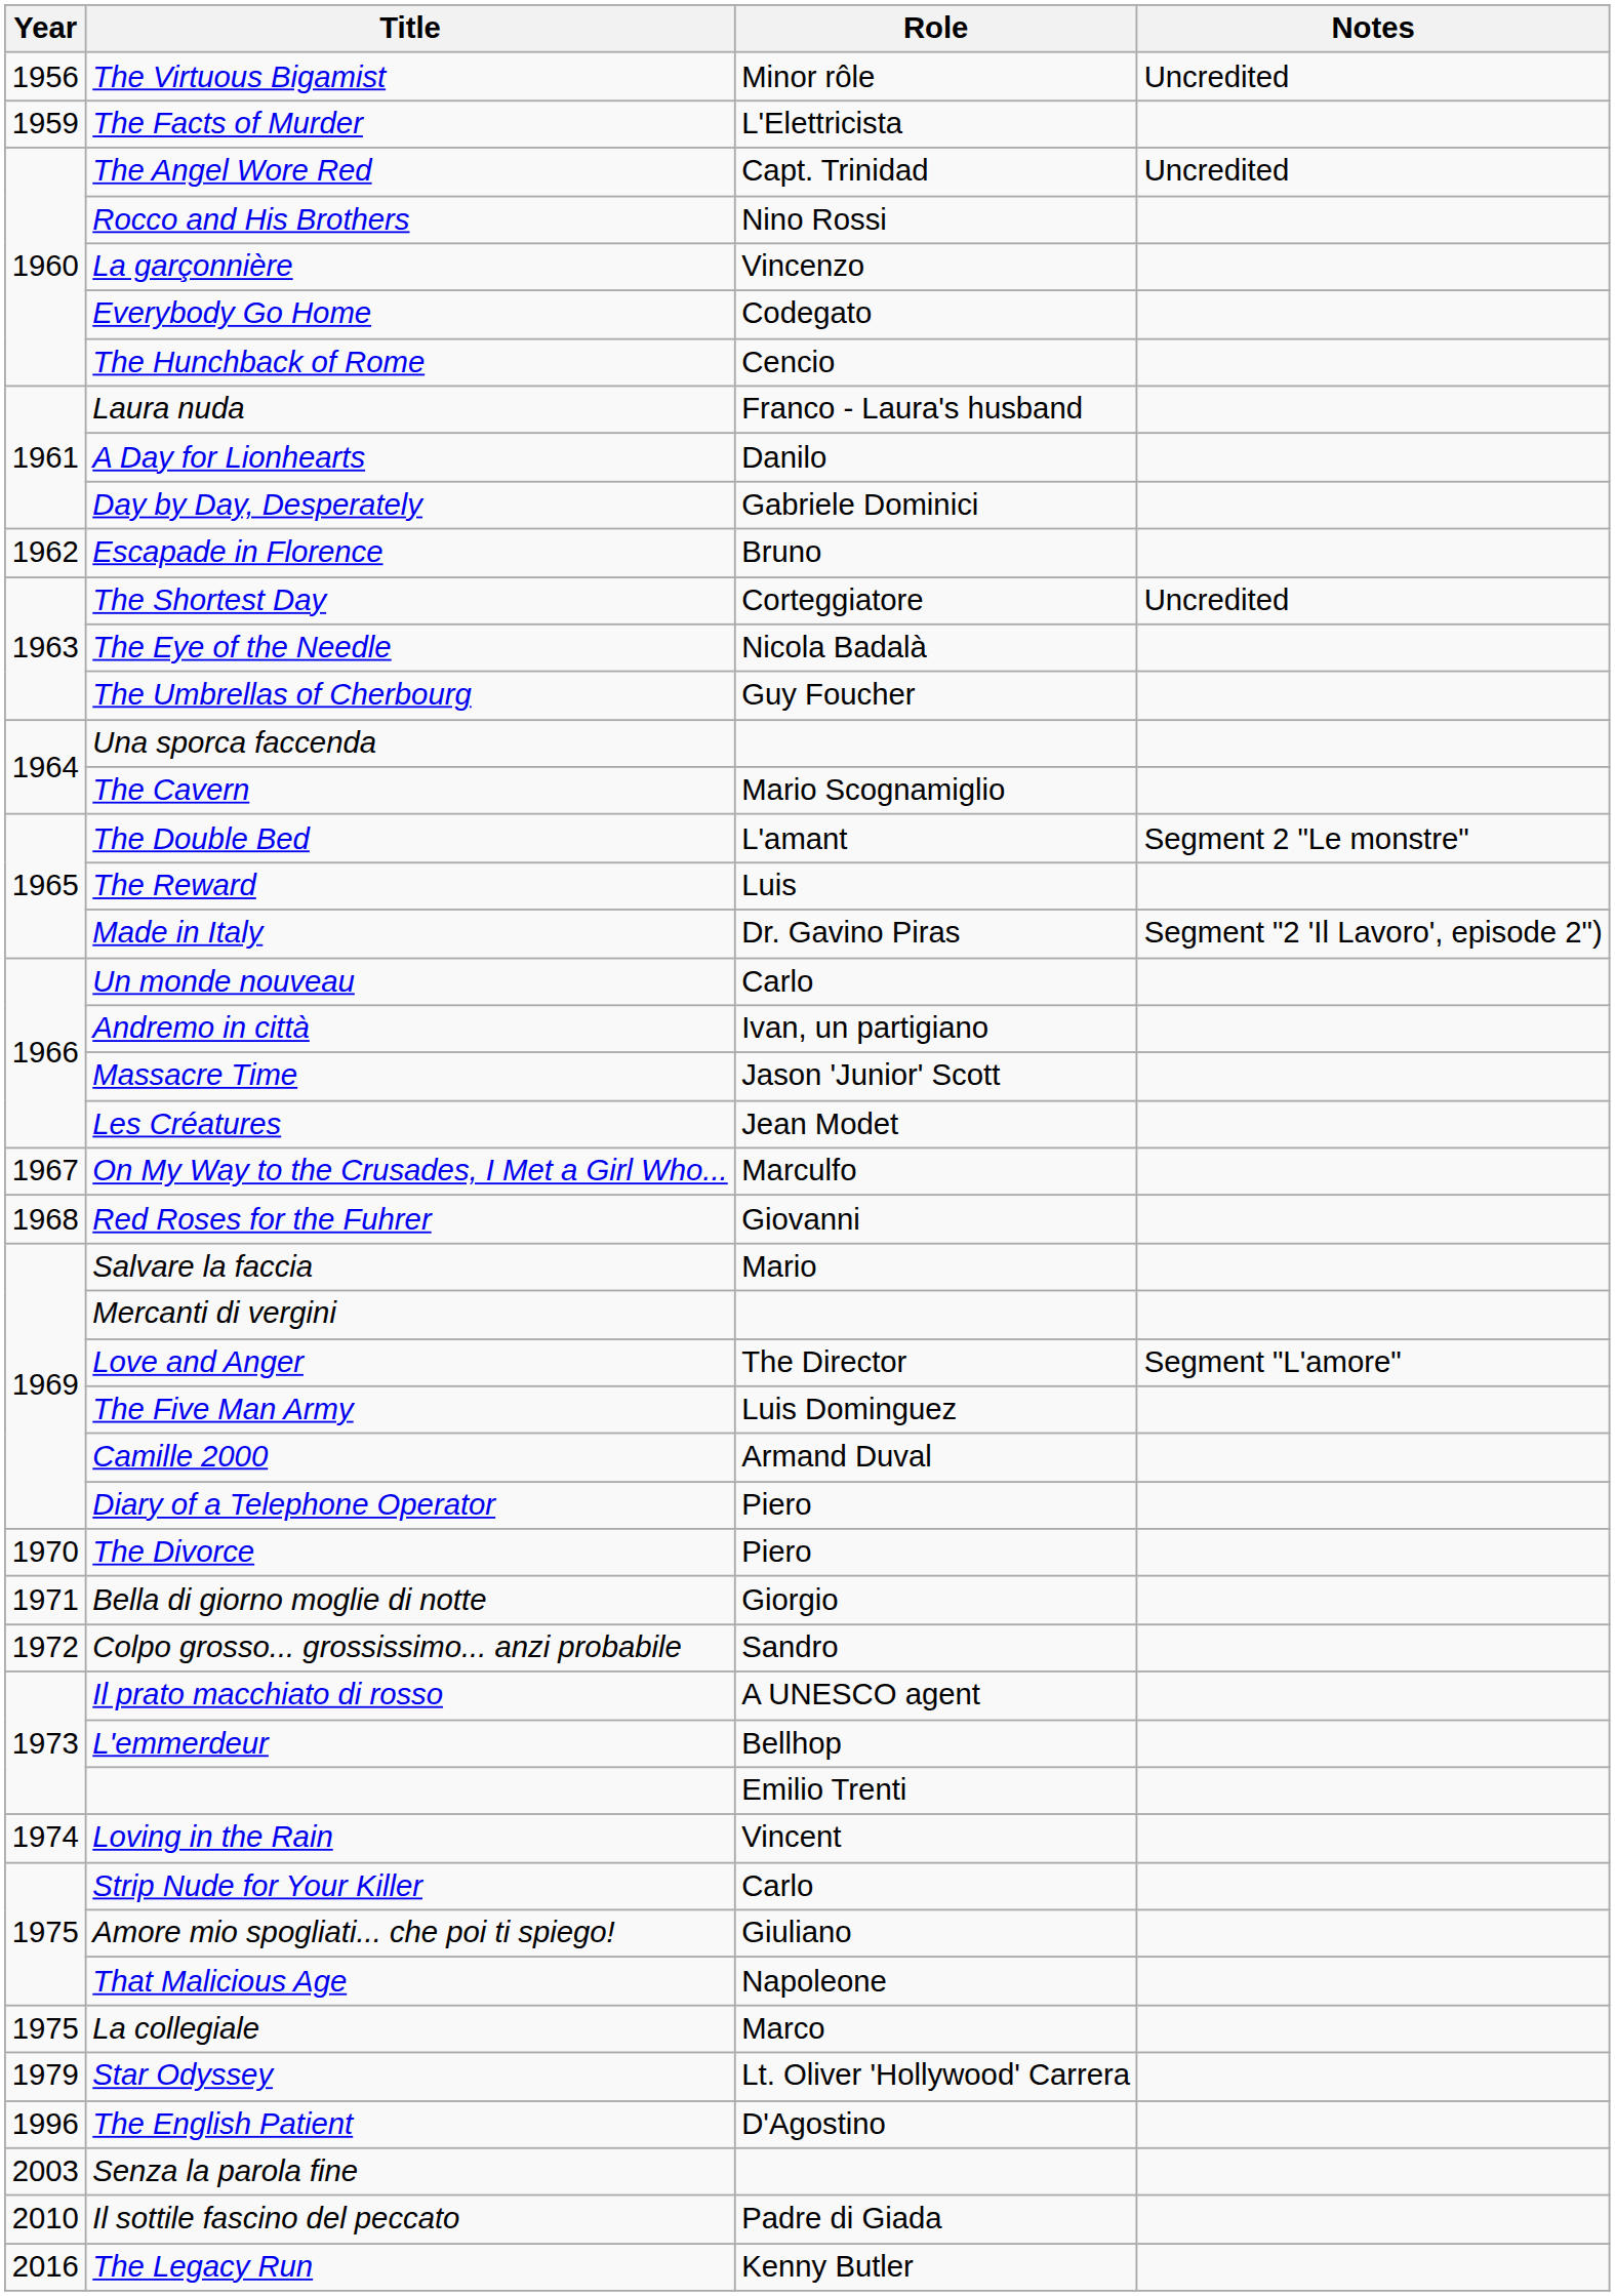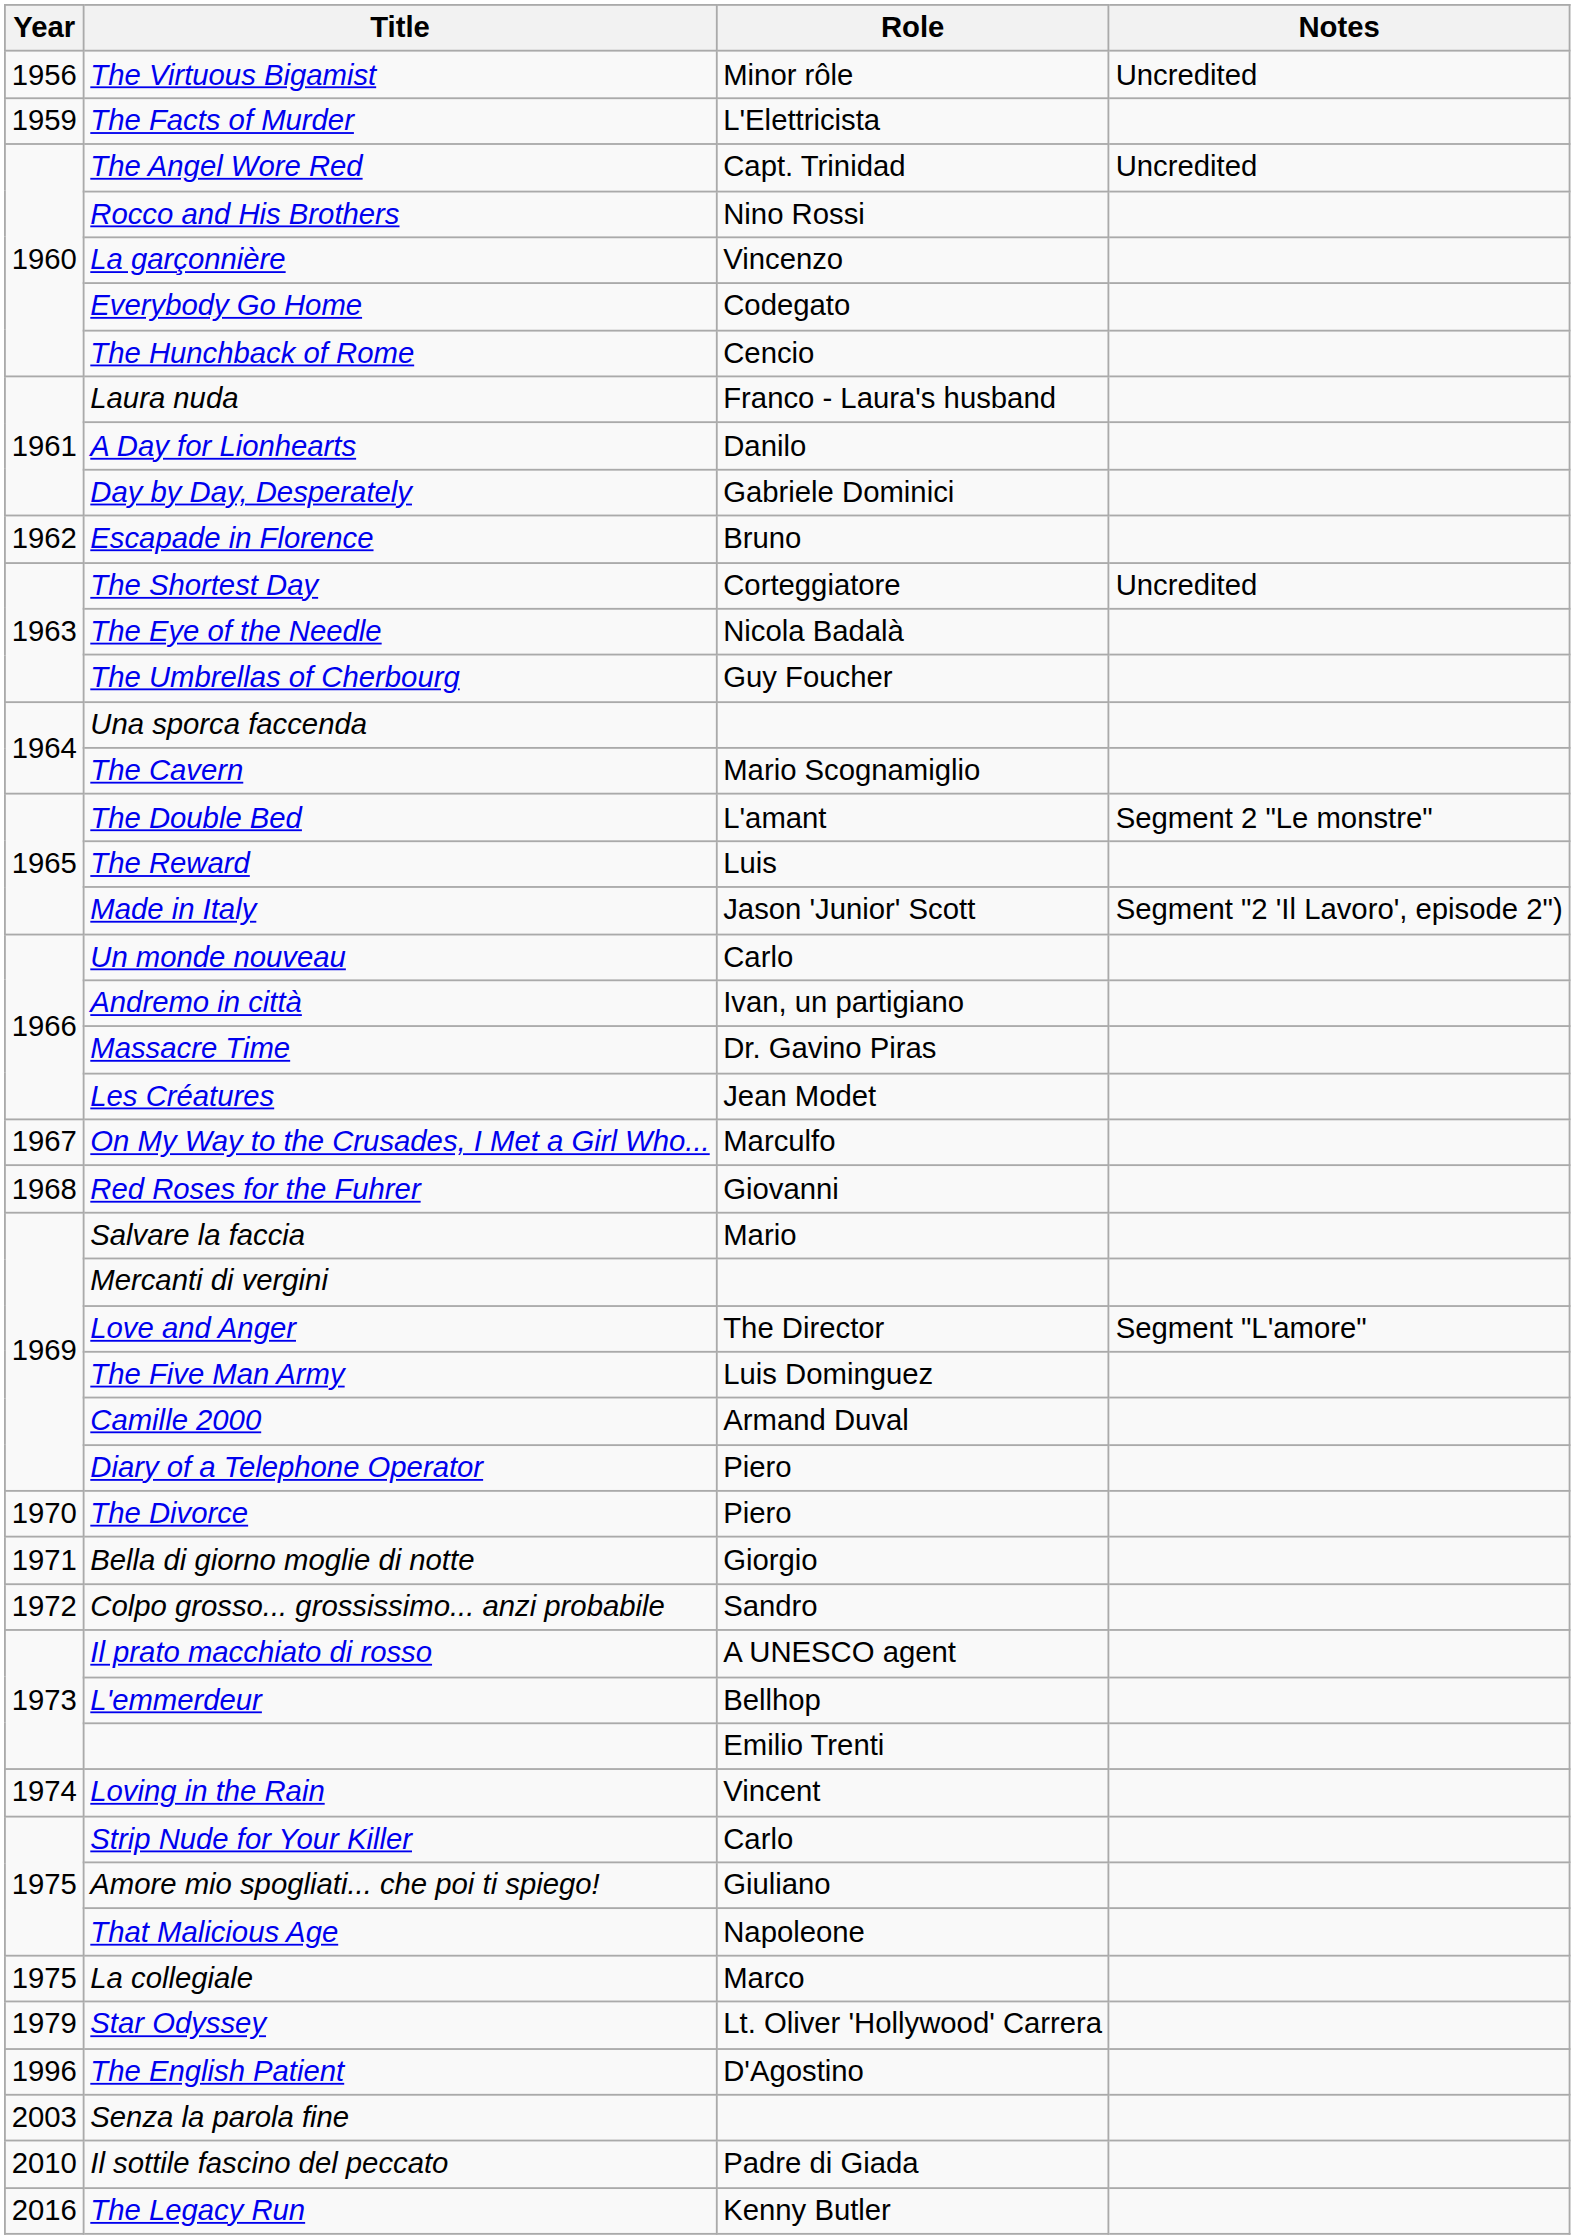Made in Italy | Role: Dr. Gavino Piras -> Jason 'Junior' Scott
Massacre Time | Role: Jason 'Junior' Scott -> Dr. Gavino Piras
